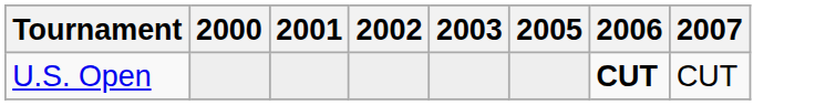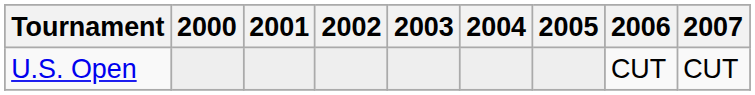+ column: 2004
U.S. Open | 2006: bold -> normal
